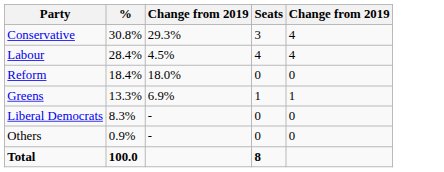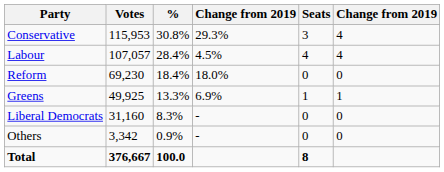+ column: Votes | 115,953 | 107,057 | 69,230 | 49,925 | 31,160 | 3,342 | 376,667
